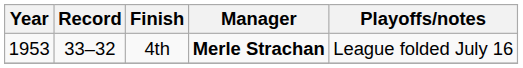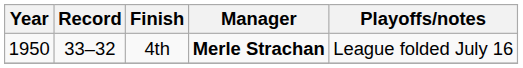4th | Year: 1953 -> 1950
